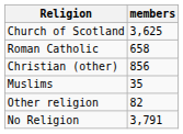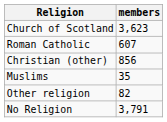Church of Scotland | members: 3,625 -> 3,623
Roman Catholic | members: 658 -> 607
